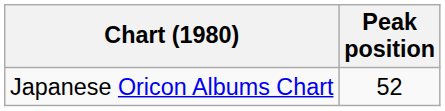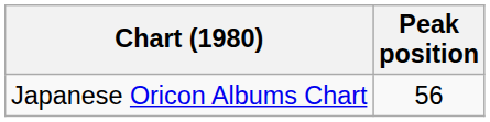Japanese Oricon Albums Chart | Peak position: 52 -> 56
